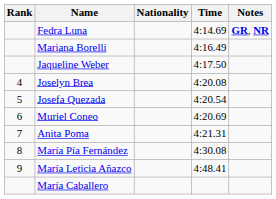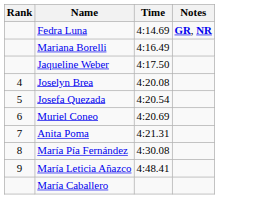- column: Nationality
